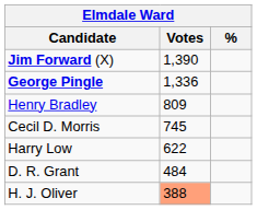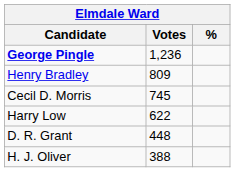- row: Jim Forward (X) | 1,390
George Pingle | Votes: 1,336 -> 1,236
D. R. Grant | Votes: 484 -> 448
H. J. Oliver | Votes: lightsalmon background -> no background
